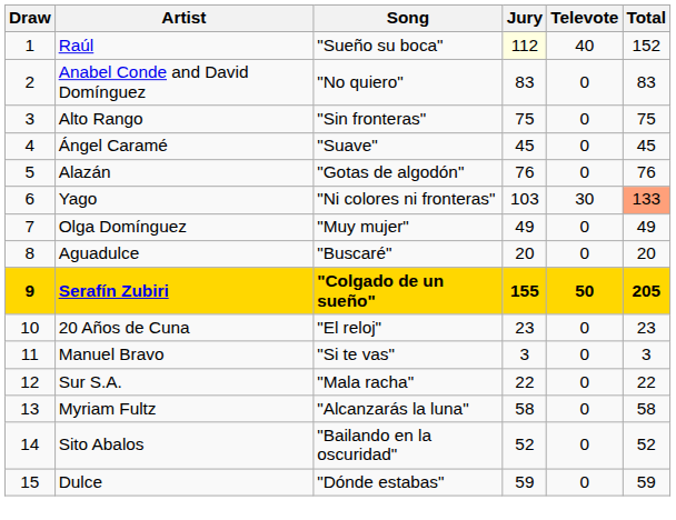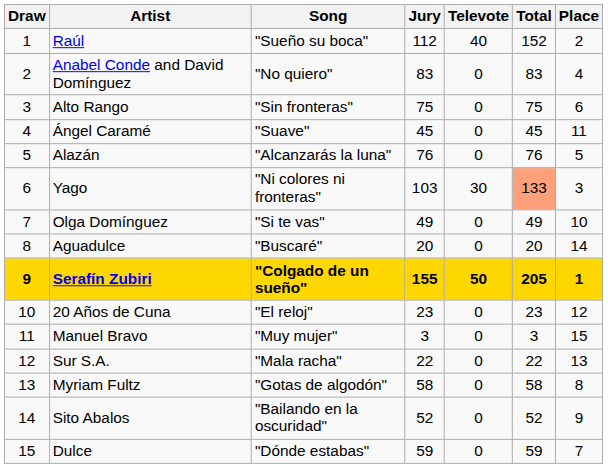+ column: Place | 2 | 4 | 6 | 11 | 5 | 3 | 10 | 14 | 1 | 12 | 15 | 13 | 8 | 9 | 7
Raúl | Jury: lightyellow background -> no background
Alazán | Song: "Gotas de algodón" -> "Alcanzarás la luna"
Olga Domínguez | Song: "Muy mujer" -> "Si te vas"
Manuel Bravo | Song: "Si te vas" -> "Muy mujer"
Myriam Fultz | Song: "Alcanzarás la luna" -> "Gotas de algodón"
